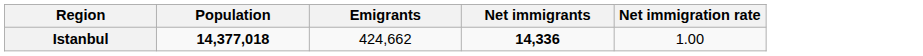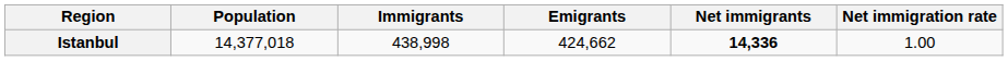+ column: Immigrants | 438,998
Istanbul | Population: bold -> normal
